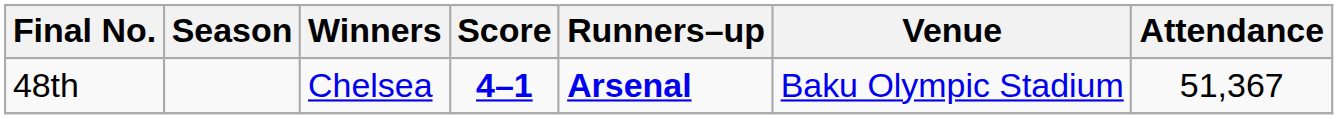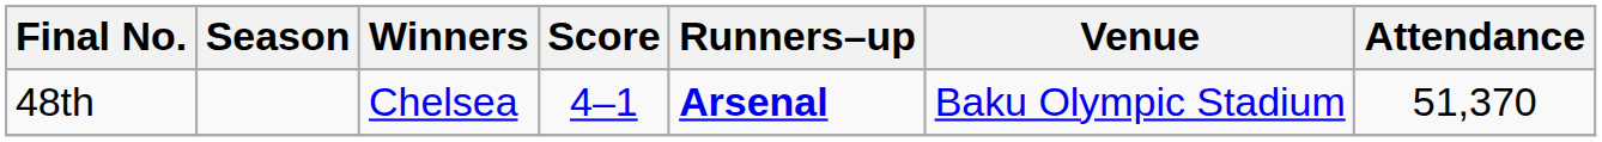48th | Score: bold -> normal
48th | Attendance: 51,367 -> 51,370
